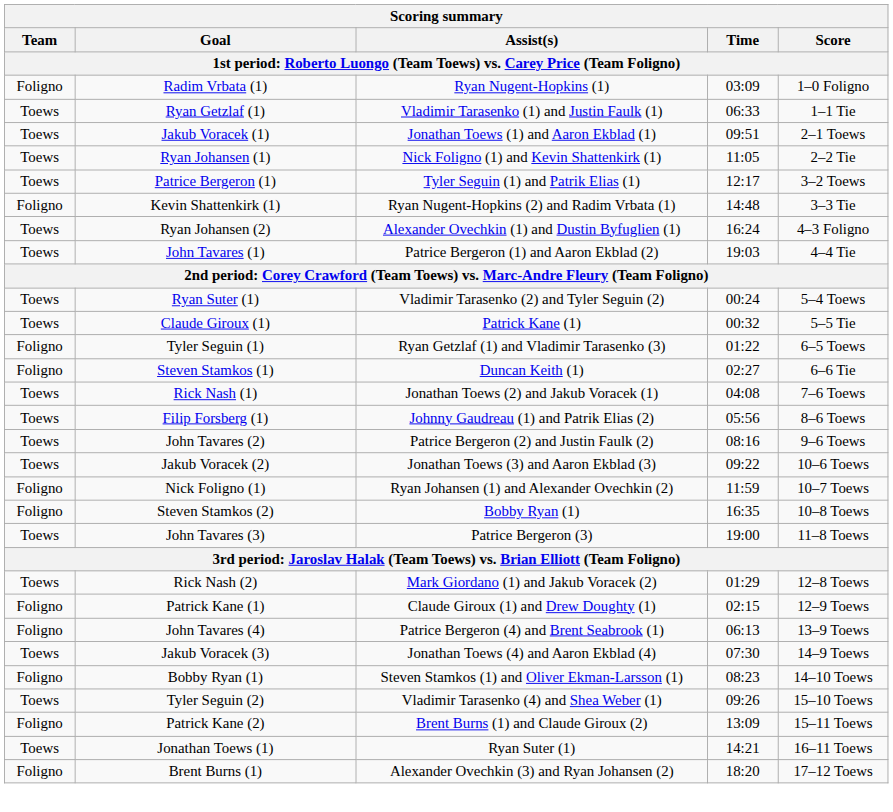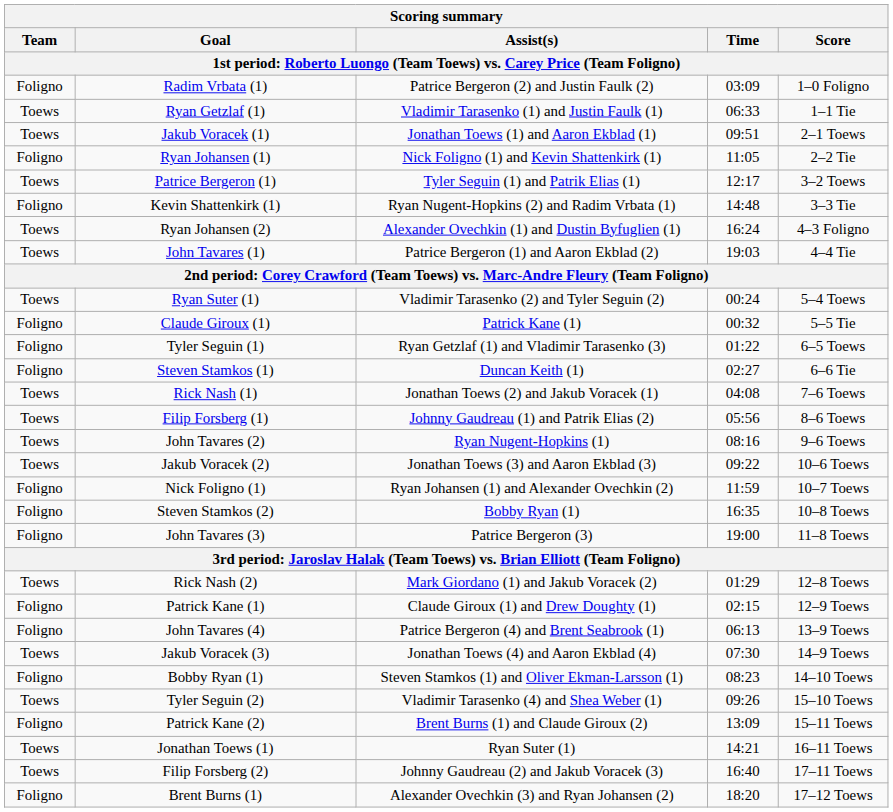Radim Vrbata (1) | Assist(s): Ryan Nugent-Hopkins (1) -> Patrice Bergeron (2) and Justin Faulk (2)
Ryan Johansen (1) | Team: Toews -> Foligno
Claude Giroux (1) | Team: Toews -> Foligno
John Tavares (2) | Assist(s): Patrice Bergeron (2) and Justin Faulk (2) -> Ryan Nugent-Hopkins (1)
John Tavares (3) | Team: Toews -> Foligno
+ row: Toews | Filip Forsberg (2) | Johnny Gaudreau (2) and Jakub Voracek (3) | 16:40 | 17–11 Toews
